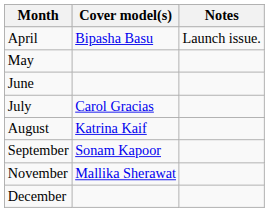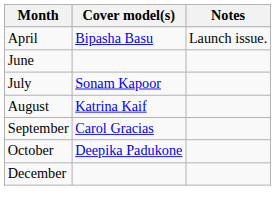- row: May
July | Cover model(s): Carol Gracias -> Sonam Kapoor
September | Cover model(s): Sonam Kapoor -> Carol Gracias
+ row: October | Deepika Padukone
- row: November | Mallika Sherawat
